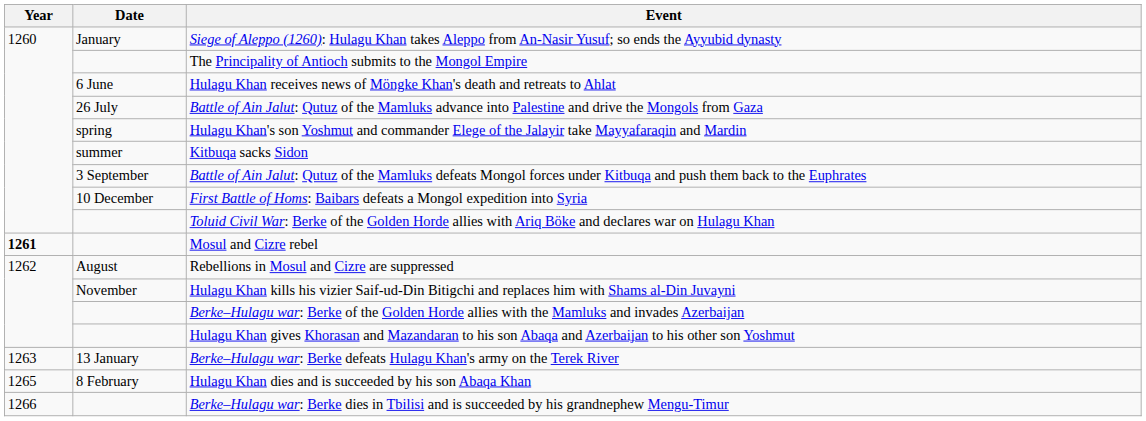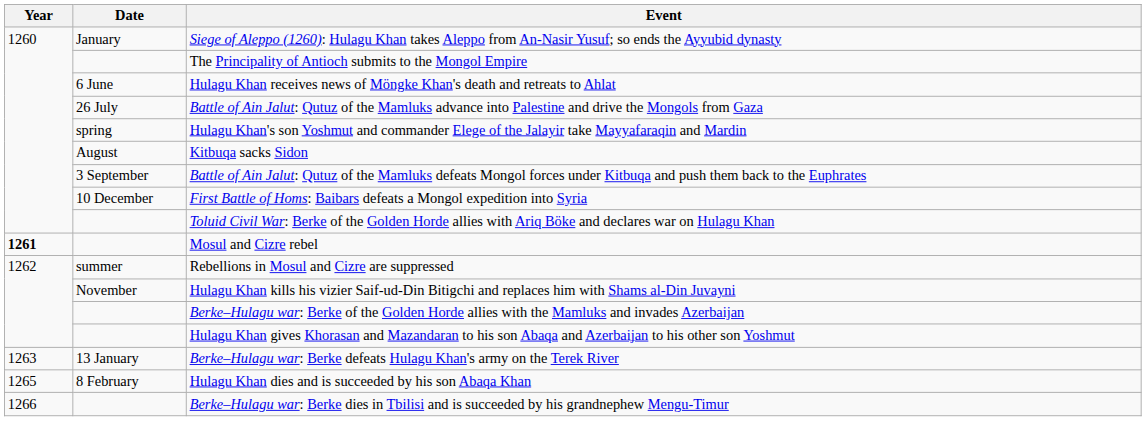Kitbuqa sacks Sidon | Date: summer -> August
Rebellions in Mosul and Cizre are suppressed | Date: August -> summer
